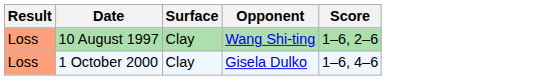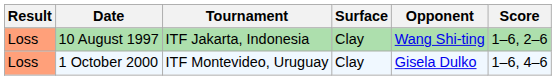+ column: Tournament | ITF Jakarta, Indonesia | ITF Montevideo, Uruguay
